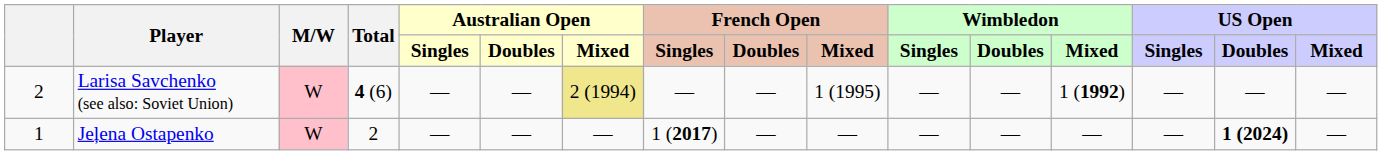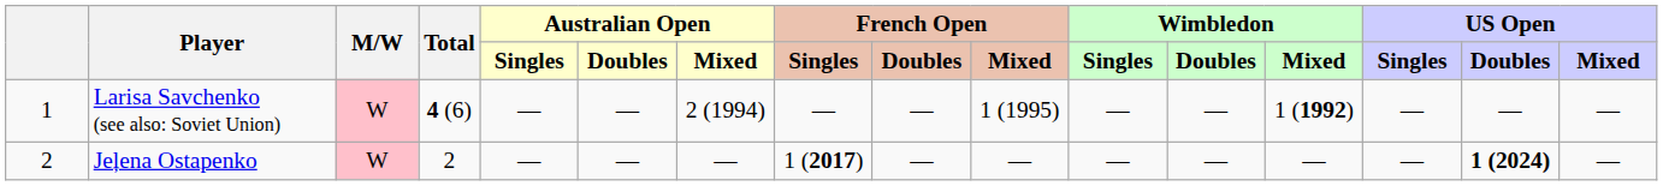Larisa Savchenko (see also: Soviet Union) | column 1: 2 -> 1
Larisa Savchenko (see also: Soviet Union) | Australian Open / Mixed: khaki background -> no background
Jeļena Ostapenko | column 1: 1 -> 2
